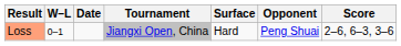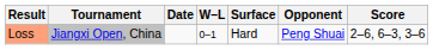columns swapped: W–L <-> Tournament
